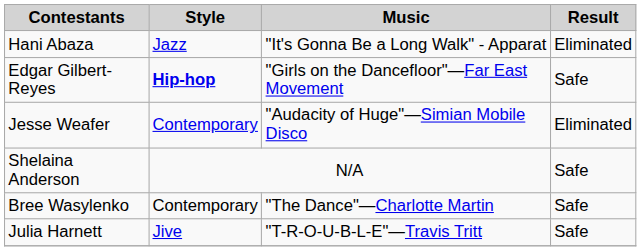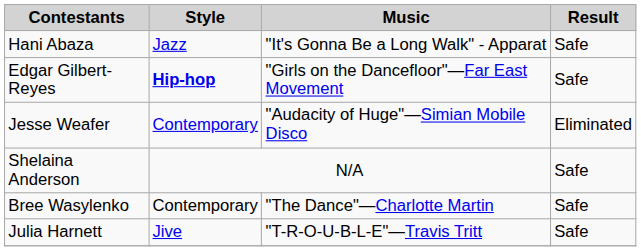Hani Abaza | Result: Eliminated -> Safe
